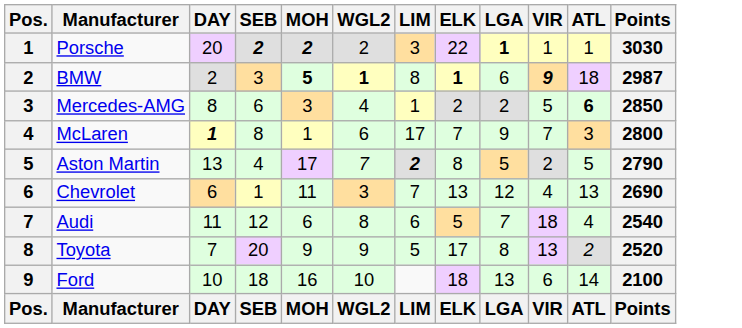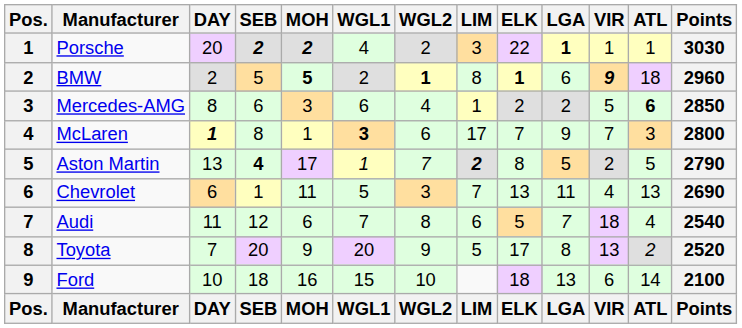+ column: WGL1 | 4 | 2 | 6 | 3 | 1 | 5 | 7 | 20 | 15 | WGL1
BMW | SEB: 3 -> 5
BMW | Points: 2987 -> 2960
Aston Martin | SEB: normal -> bold
Chevrolet | LGA: 12 -> 11
